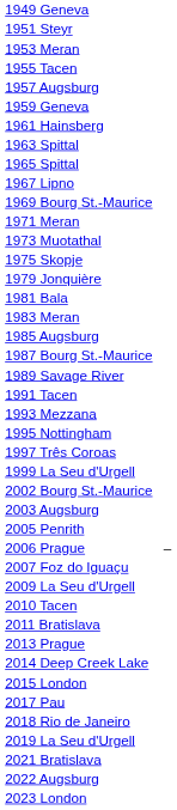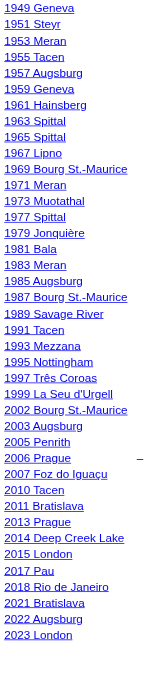- row: 1975 Skopje
+ row: 1977 Spittal
- row: 2009 La Seu d'Urgell
- row: 2019 La Seu d'Urgell
